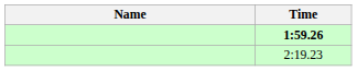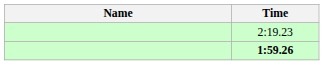rows swapped: 1:59.26 <-> 2:19.23
